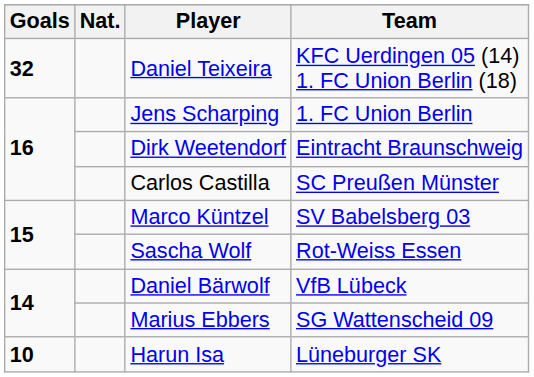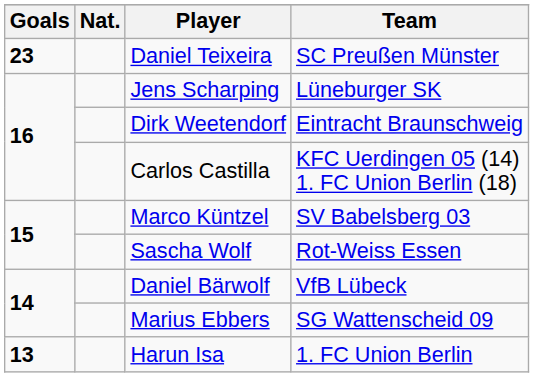Daniel Teixeira | Goals: 32 -> 23
Daniel Teixeira | Team: KFC Uerdingen 05 (14) 1. FC Union Berlin (18) -> SC Preußen Münster
Jens Scharping | Team: 1. FC Union Berlin -> Lüneburger SK
Carlos Castilla | Team: SC Preußen Münster -> KFC Uerdingen 05 (14) 1. FC Union Berlin (18)
Harun Isa | Goals: 10 -> 13
Harun Isa | Team: Lüneburger SK -> 1. FC Union Berlin
